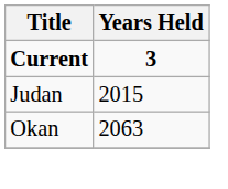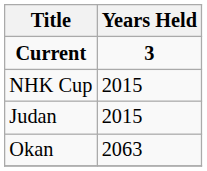+ row: NHK Cup | 2015
